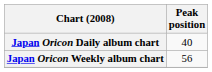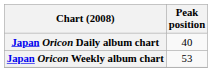Japan Oricon Weekly album chart | Peak position: 56 -> 53
